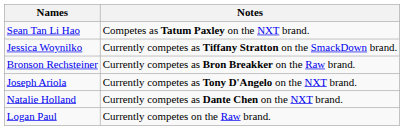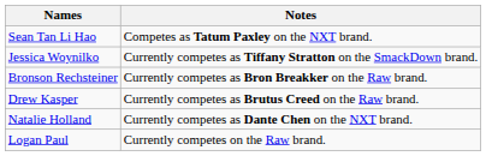+ row: Drew Kasper | Currently competes as Brutus Creed on the Raw brand.
- row: Joseph Ariola | Currently competes as Tony D'Angelo on the NXT brand.
